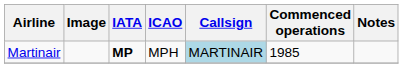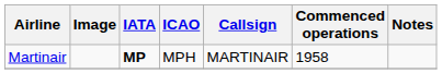Martinair | Callsign: lightblue background -> no background
Martinair | Commenced operations: 1985 -> 1958
